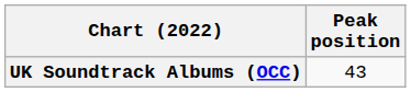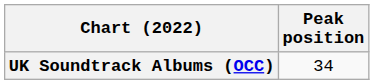UK Soundtrack Albums (OCC) | Peak position: 43 -> 34
